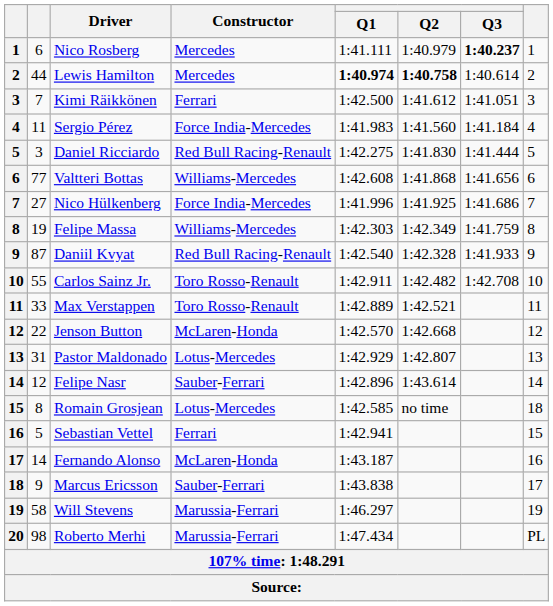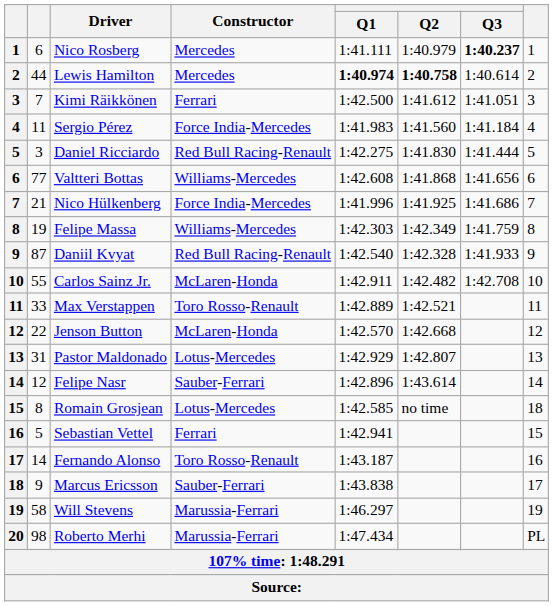Nico Hülkenberg | column 2: 27 -> 21
Carlos Sainz Jr. | Constructor: Toro Rosso-Renault -> McLaren-Honda
Fernando Alonso | Constructor: McLaren-Honda -> Toro Rosso-Renault
